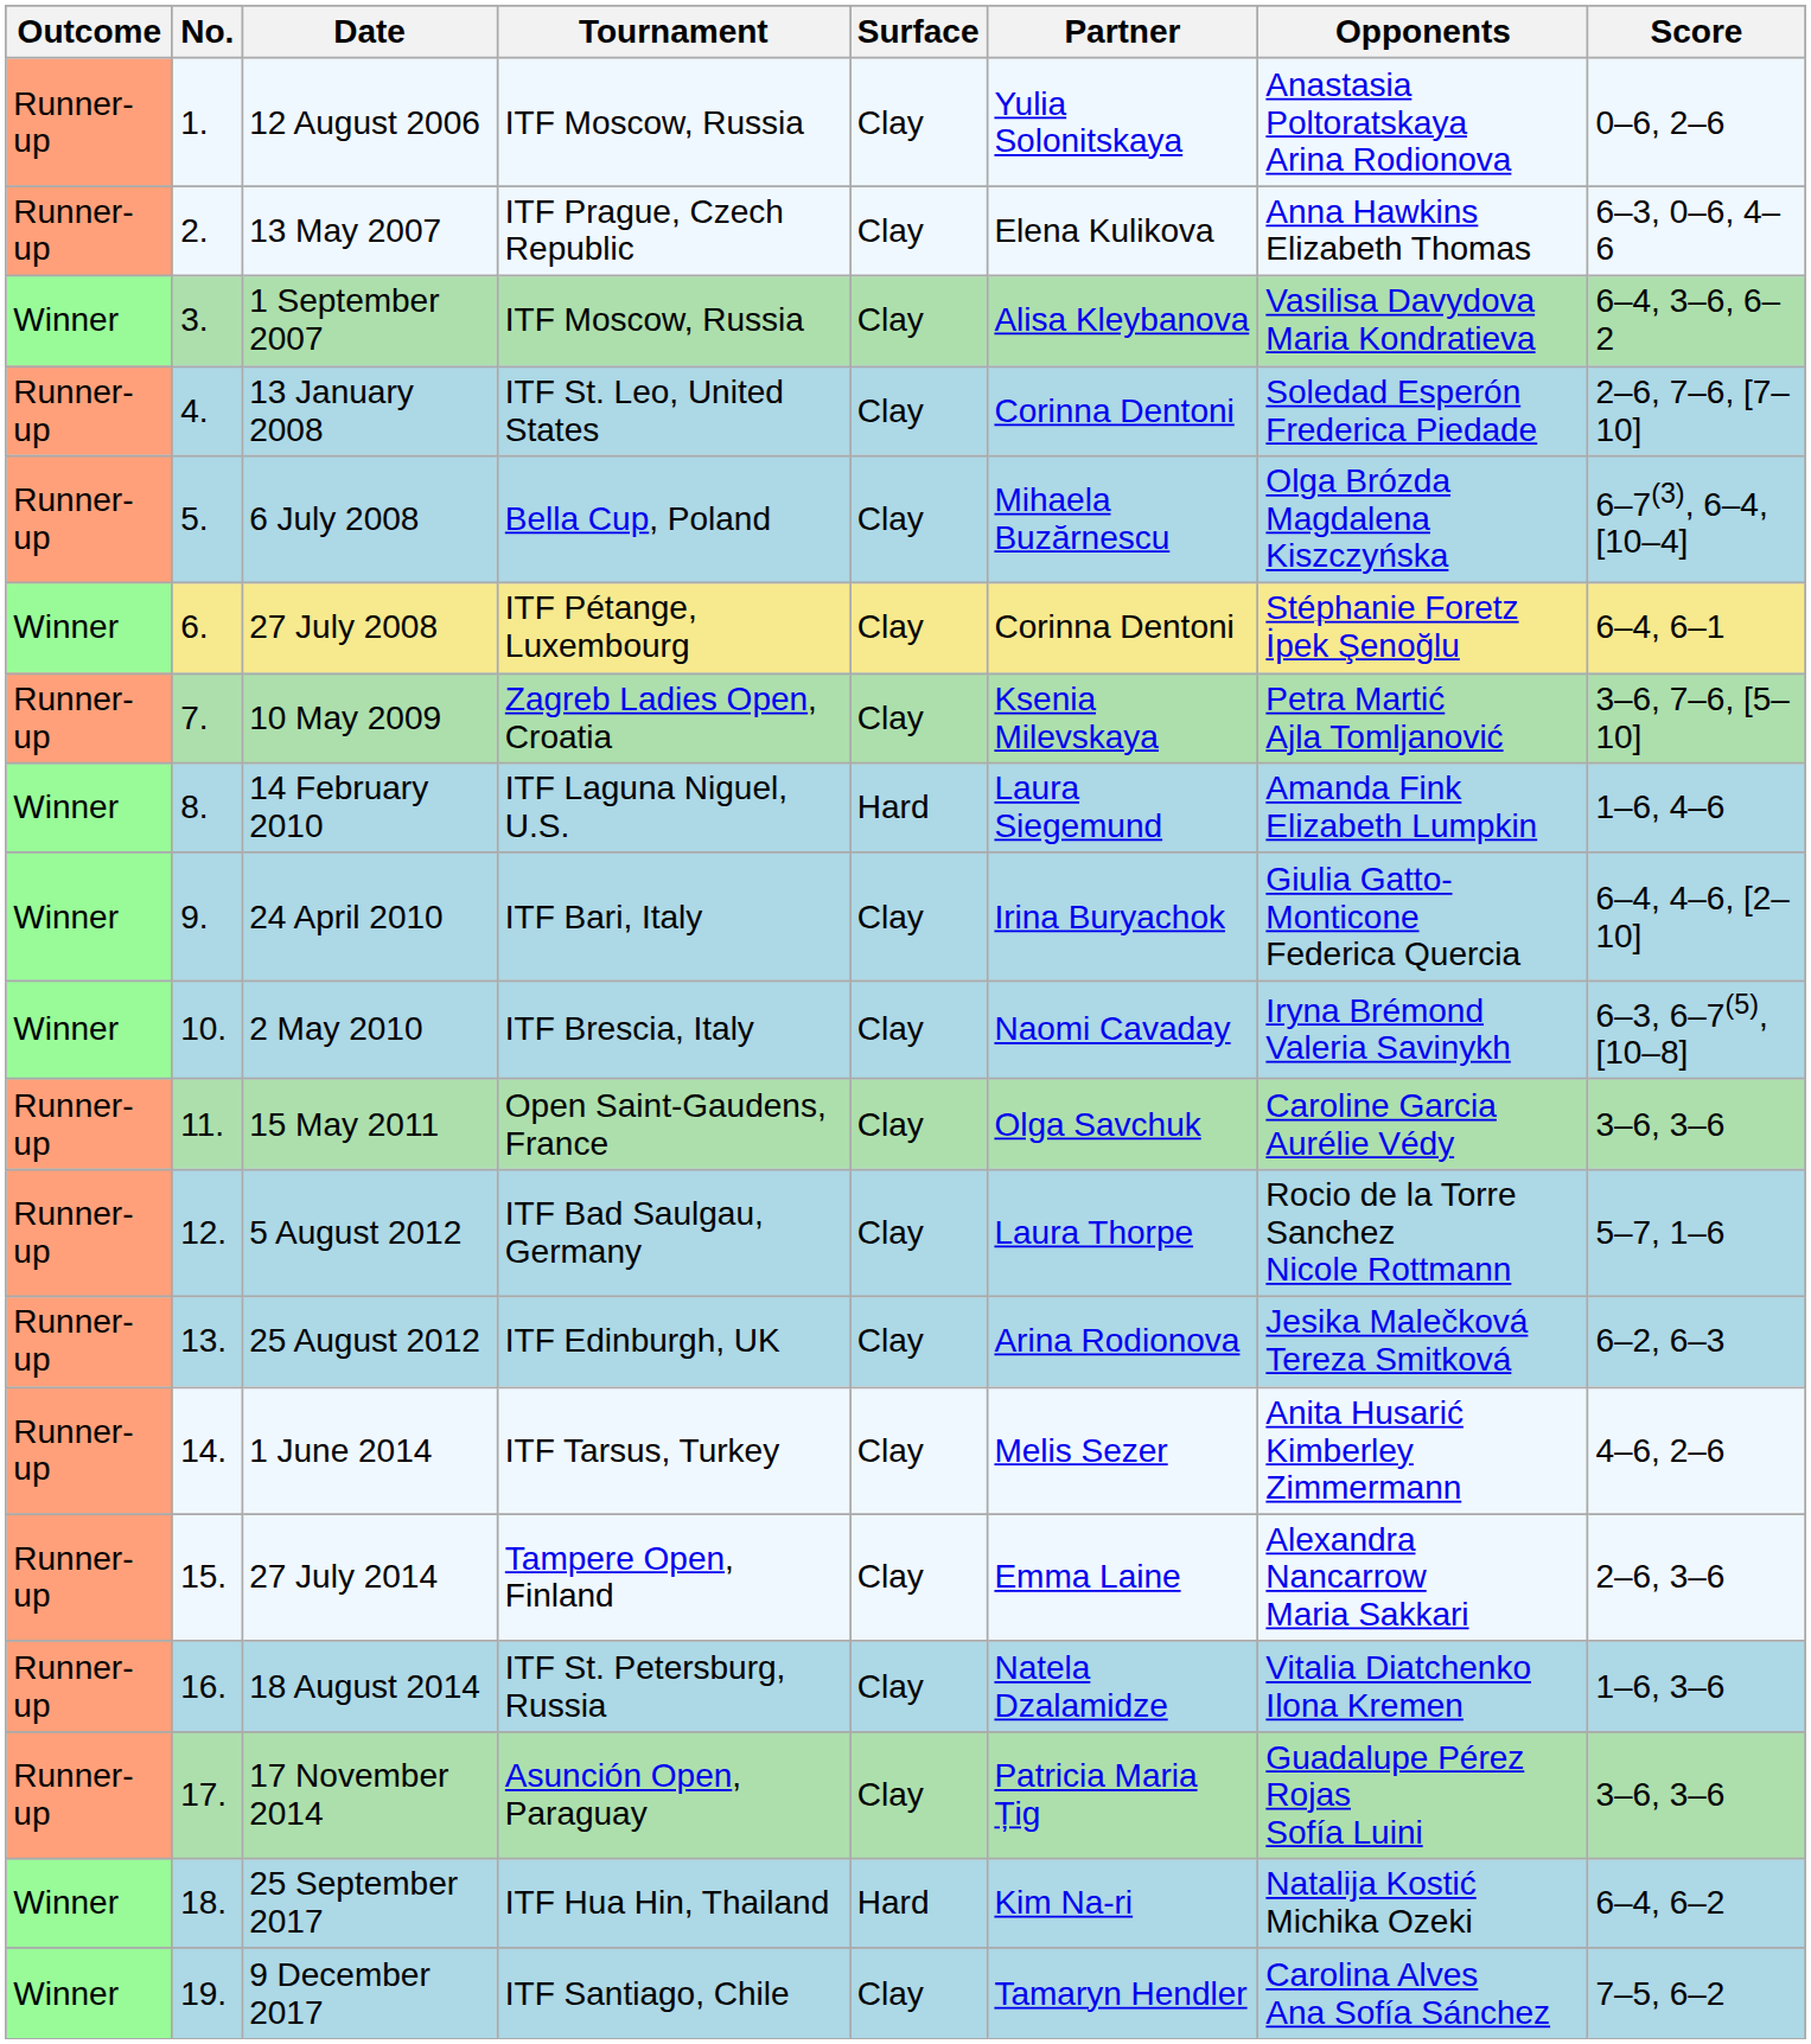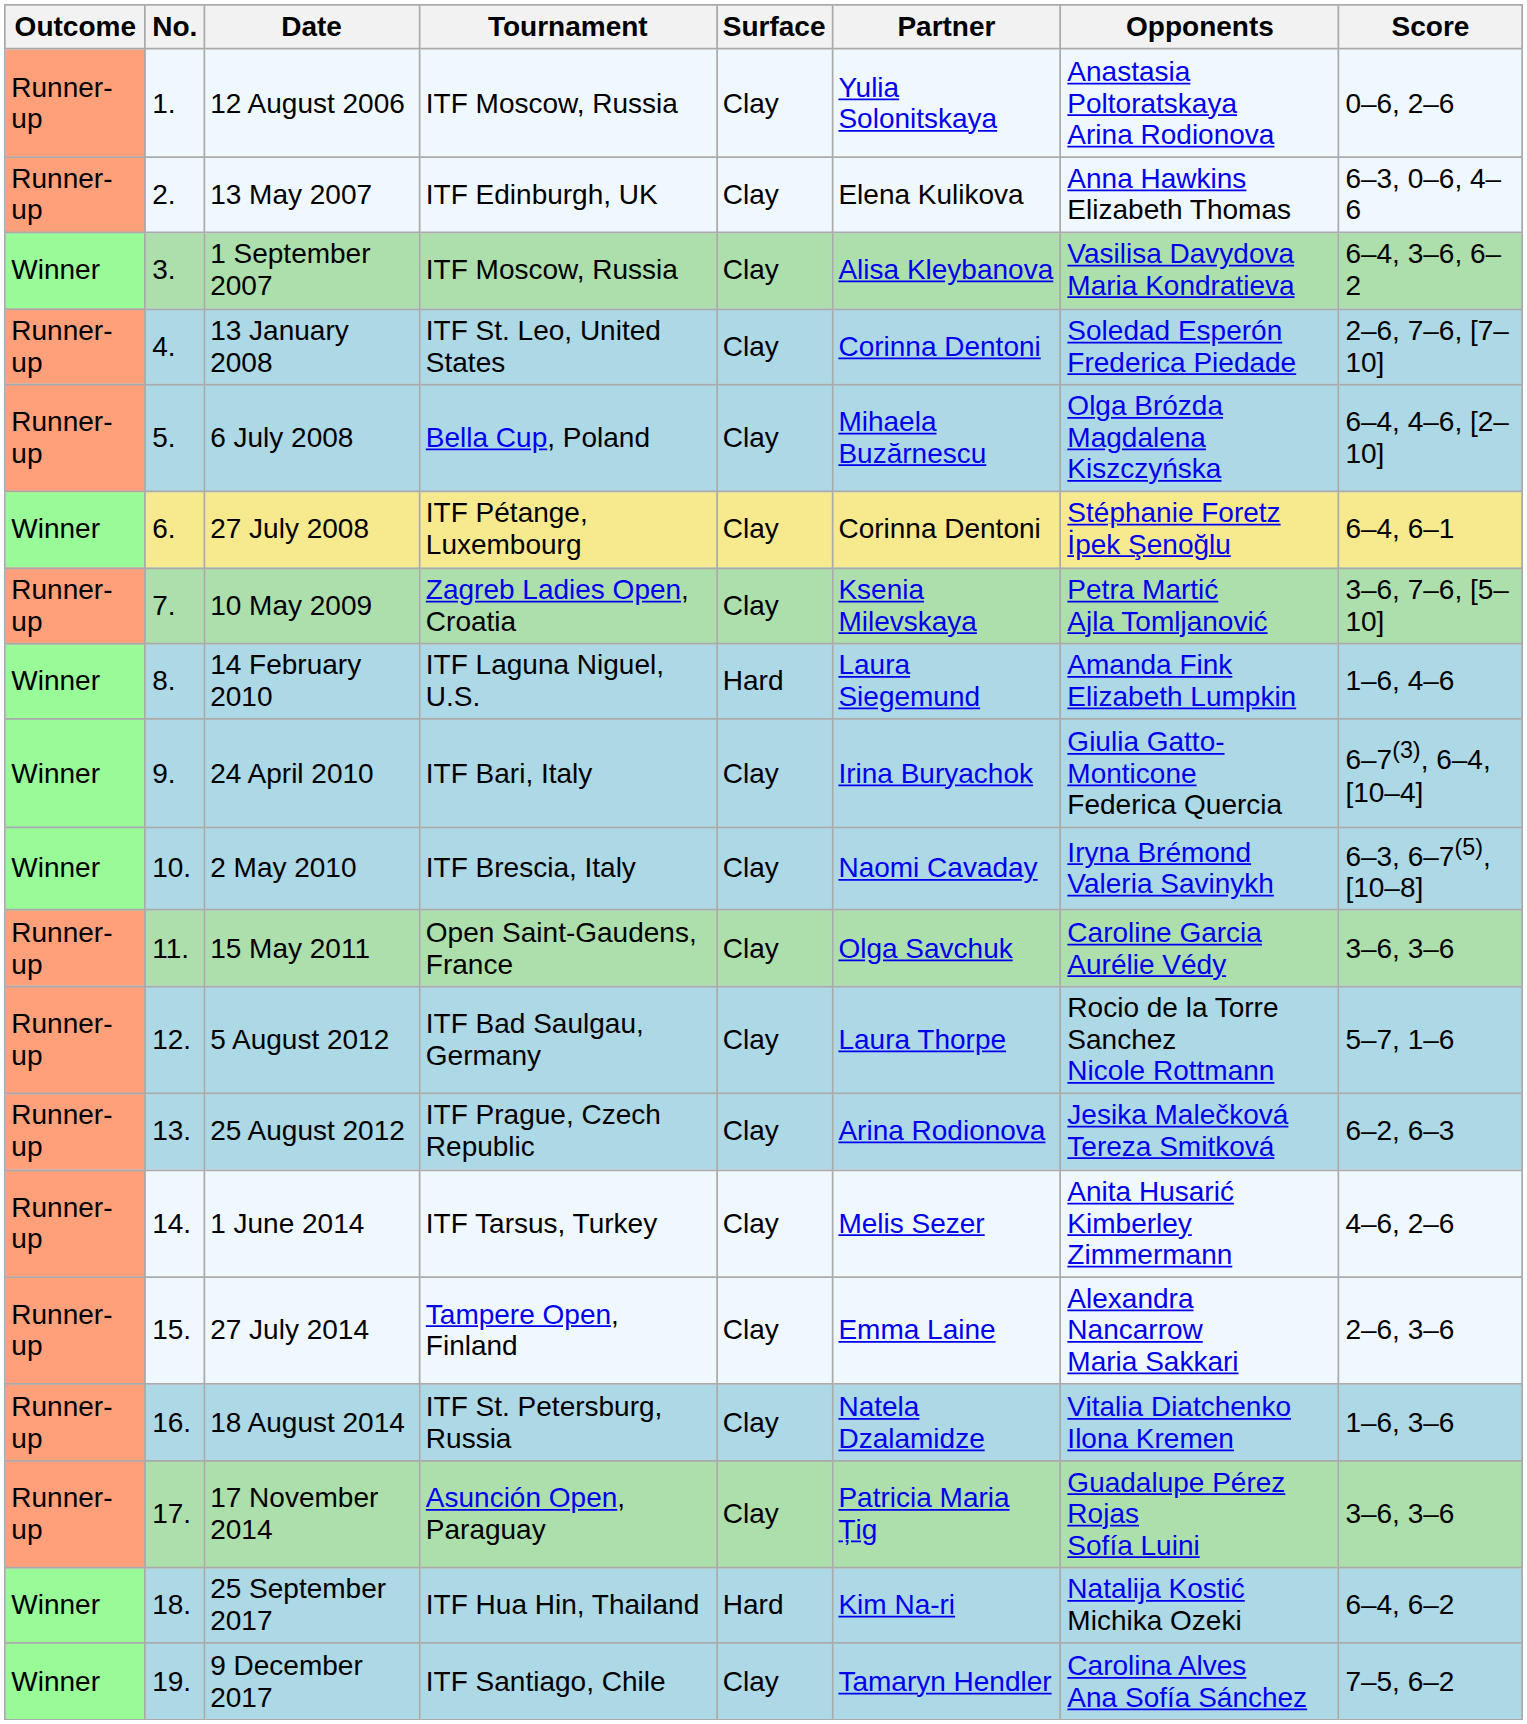13 May 2007 | Tournament: ITF Prague, Czech Republic -> ITF Edinburgh, UK
6 July 2008 | Score: 6–7(3), 6–4, [10–4] -> 6–4, 4–6, [2–10]
24 April 2010 | Score: 6–4, 4–6, [2–10] -> 6–7(3), 6–4, [10–4]
25 August 2012 | Tournament: ITF Edinburgh, UK -> ITF Prague, Czech Republic
